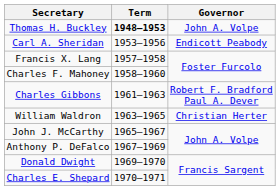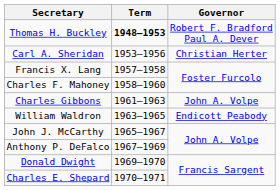Thomas H. Buckley | Governor: John A. Volpe -> Robert F. Bradford Paul A. Dever
Carl A. Sheridan | Governor: Endicott Peabody -> Christian Herter
Charles Gibbons | Governor: Robert F. Bradford Paul A. Dever -> John A. Volpe
William Waldron | Governor: Christian Herter -> Endicott Peabody
